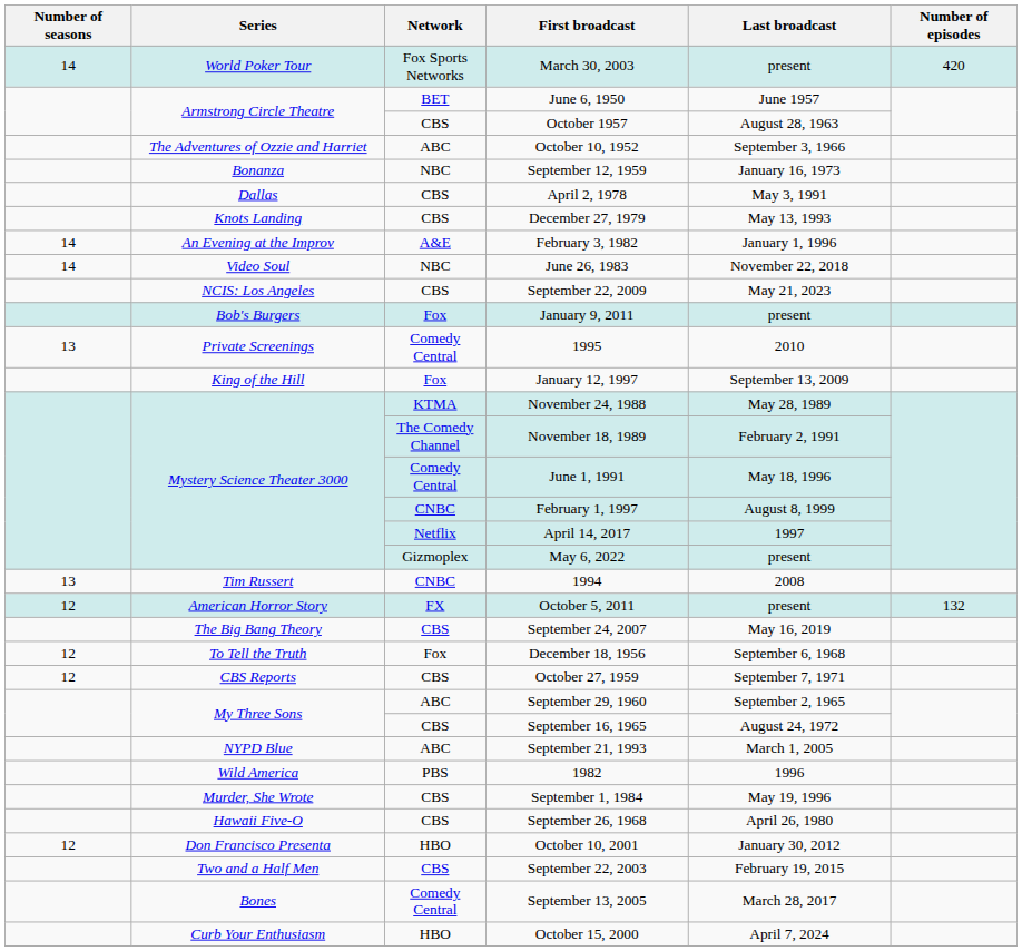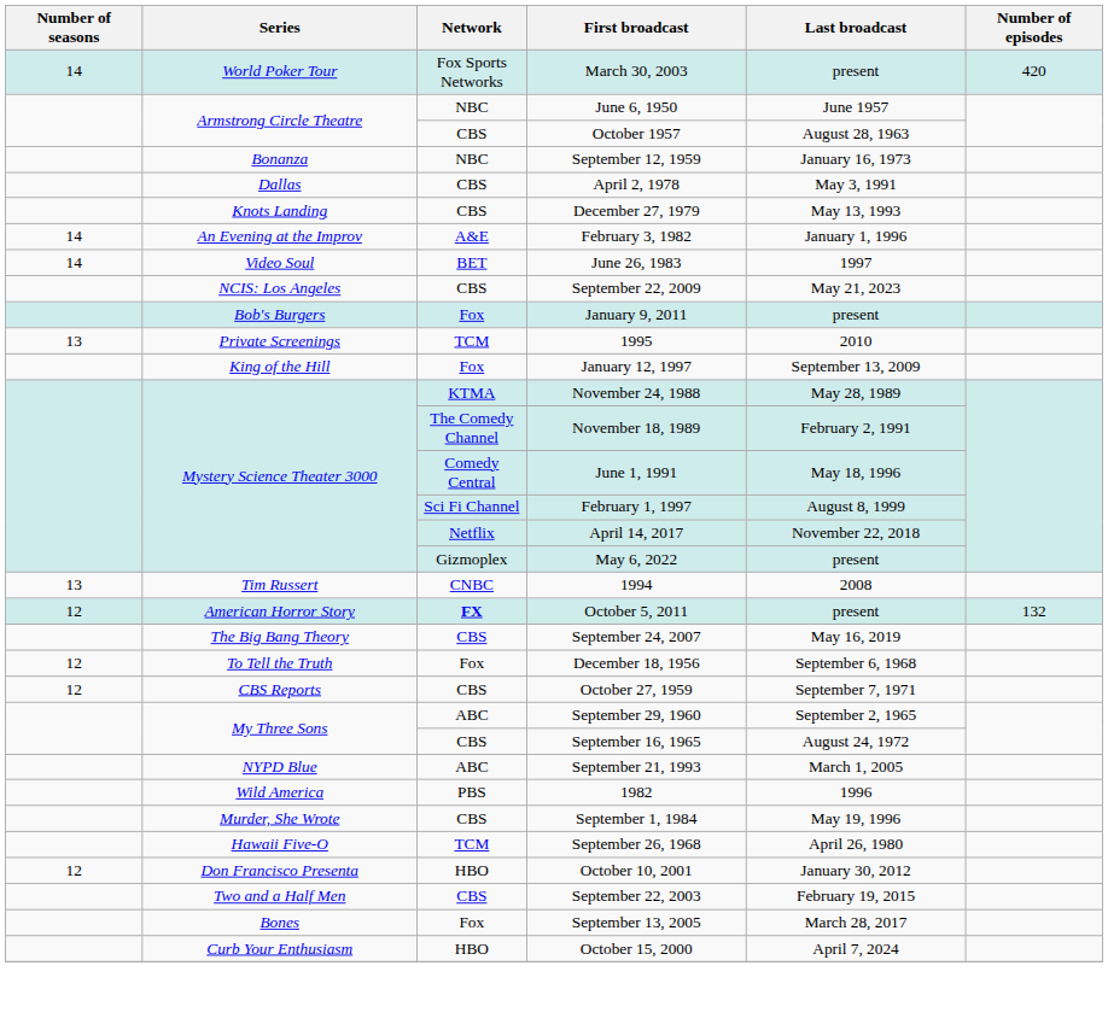June 6, 1950 | Network: BET -> NBC
- row: The Adventures of Ozzie and Harriet | ABC | October 10, 1952 | September 3, 1966
June 26, 1983 | Network: NBC -> BET
June 26, 1983 | Last broadcast: November 22, 2018 -> 1997
1995 | Network: Comedy Central -> TCM
February 1, 1997 | Network: CNBC -> Sci Fi Channel
April 14, 2017 | Last broadcast: 1997 -> November 22, 2018
October 5, 2011 | Network: normal -> bold
September 26, 1968 | Network: CBS -> TCM
September 13, 2005 | Network: Comedy Central -> Fox
